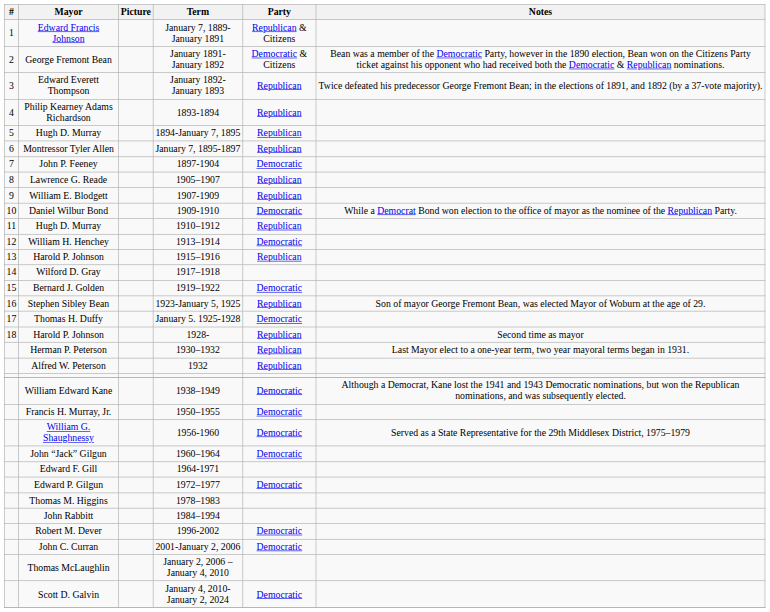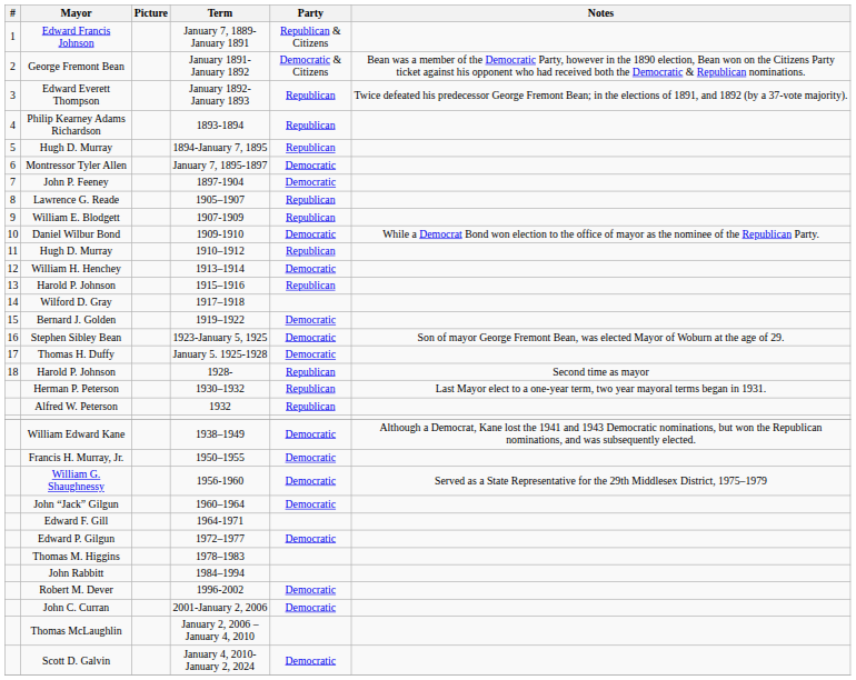Montressor Tyler Allen | Party: Republican -> Democratic
Stephen Sibley Bean | Party: Republican -> Democratic
